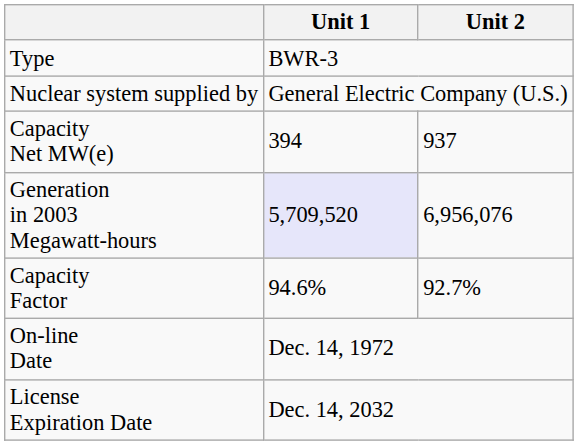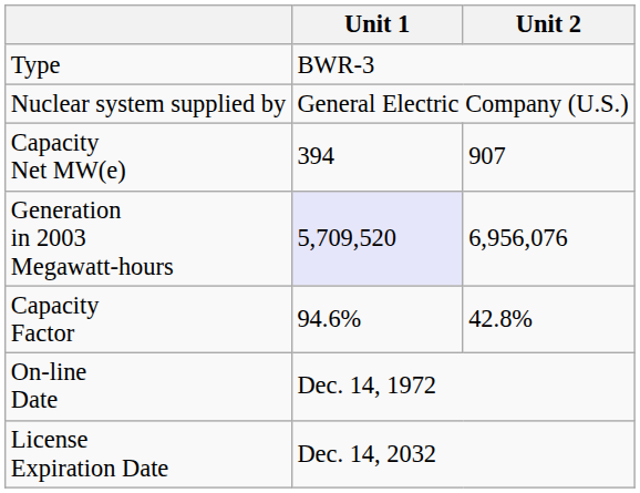Capacity Net MW(e) | Unit 2: 937 -> 907
Capacity Factor | Unit 2: 92.7% -> 42.8%
